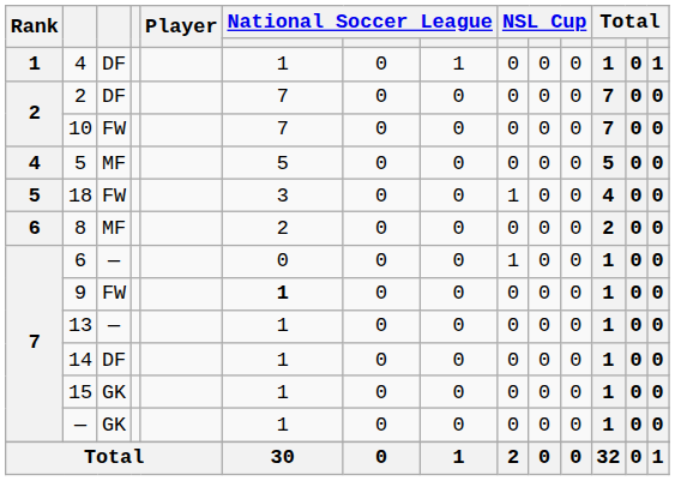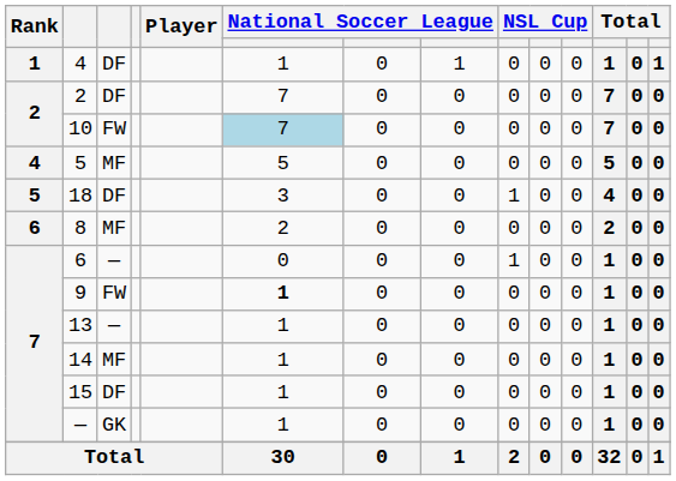10 | column 6: no background -> lightblue background
18 | column 3: FW -> DF
14 | column 3: DF -> MF
15 | column 3: GK -> DF
